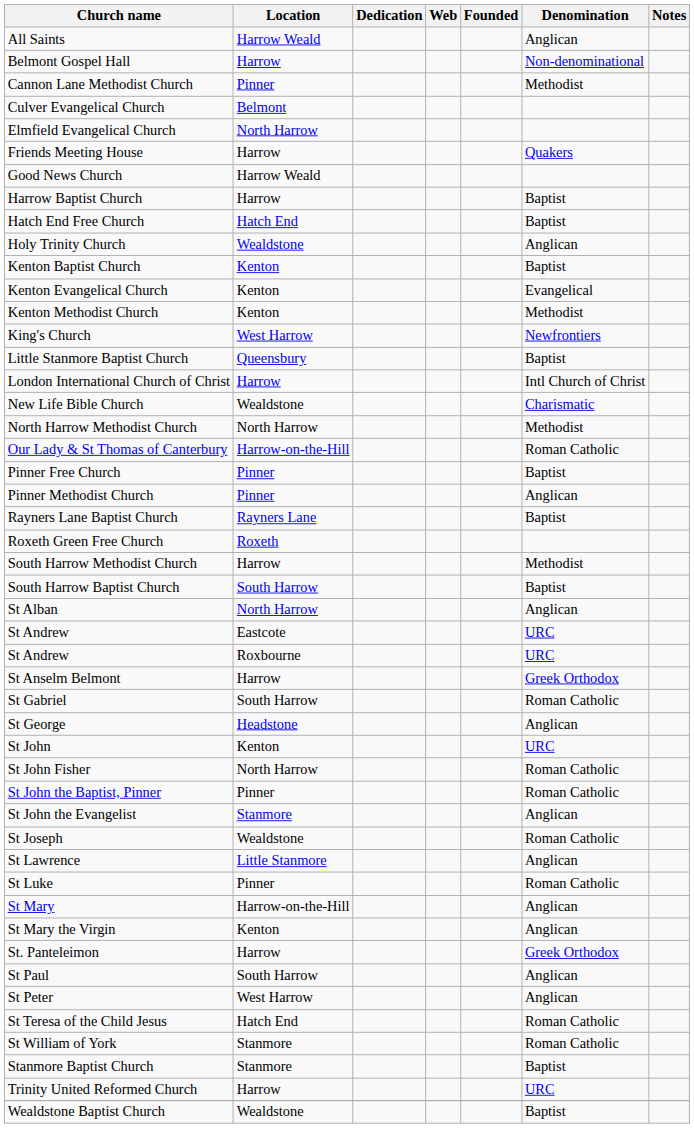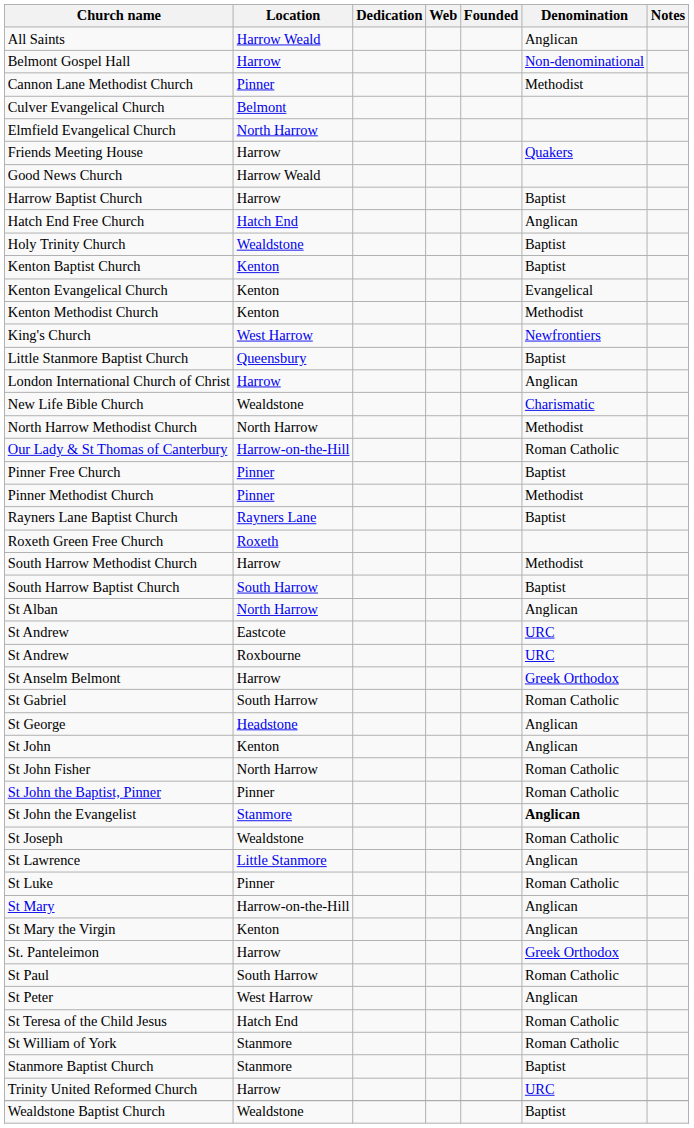Hatch End Free Church | Denomination: Baptist -> Anglican
Holy Trinity Church | Denomination: Anglican -> Baptist
London International Church of Christ | Denomination: Intl Church of Christ -> Anglican
Pinner Methodist Church | Denomination: Anglican -> Methodist
St John | Denomination: URC -> Anglican
St John the Evangelist | Denomination: normal -> bold
St Paul | Denomination: Anglican -> Roman Catholic
